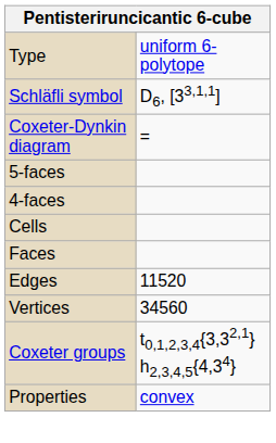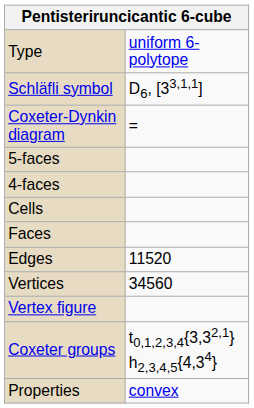+ row: Vertex figure
